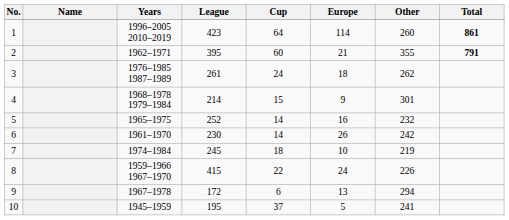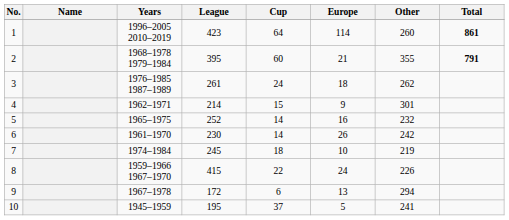2 | Years: 1962–1971 -> 1968–1978 1979–1984
4 | Years: 1968–1978 1979–1984 -> 1962–1971
